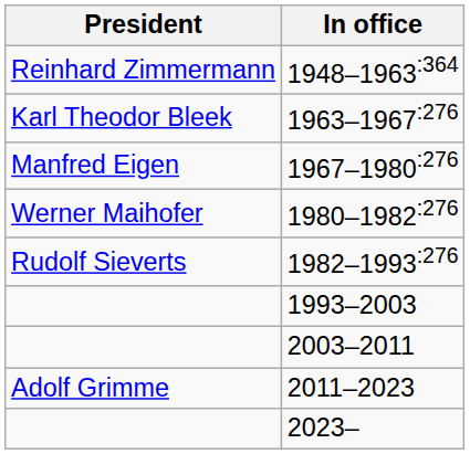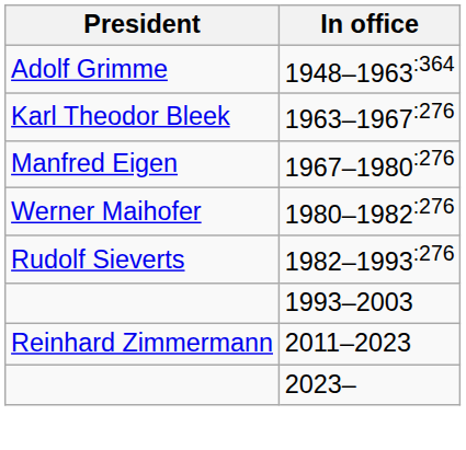1948–1963:364 | President: Reinhard Zimmermann -> Adolf Grimme
- row: 2003–2011
2011–2023 | President: Adolf Grimme -> Reinhard Zimmermann
